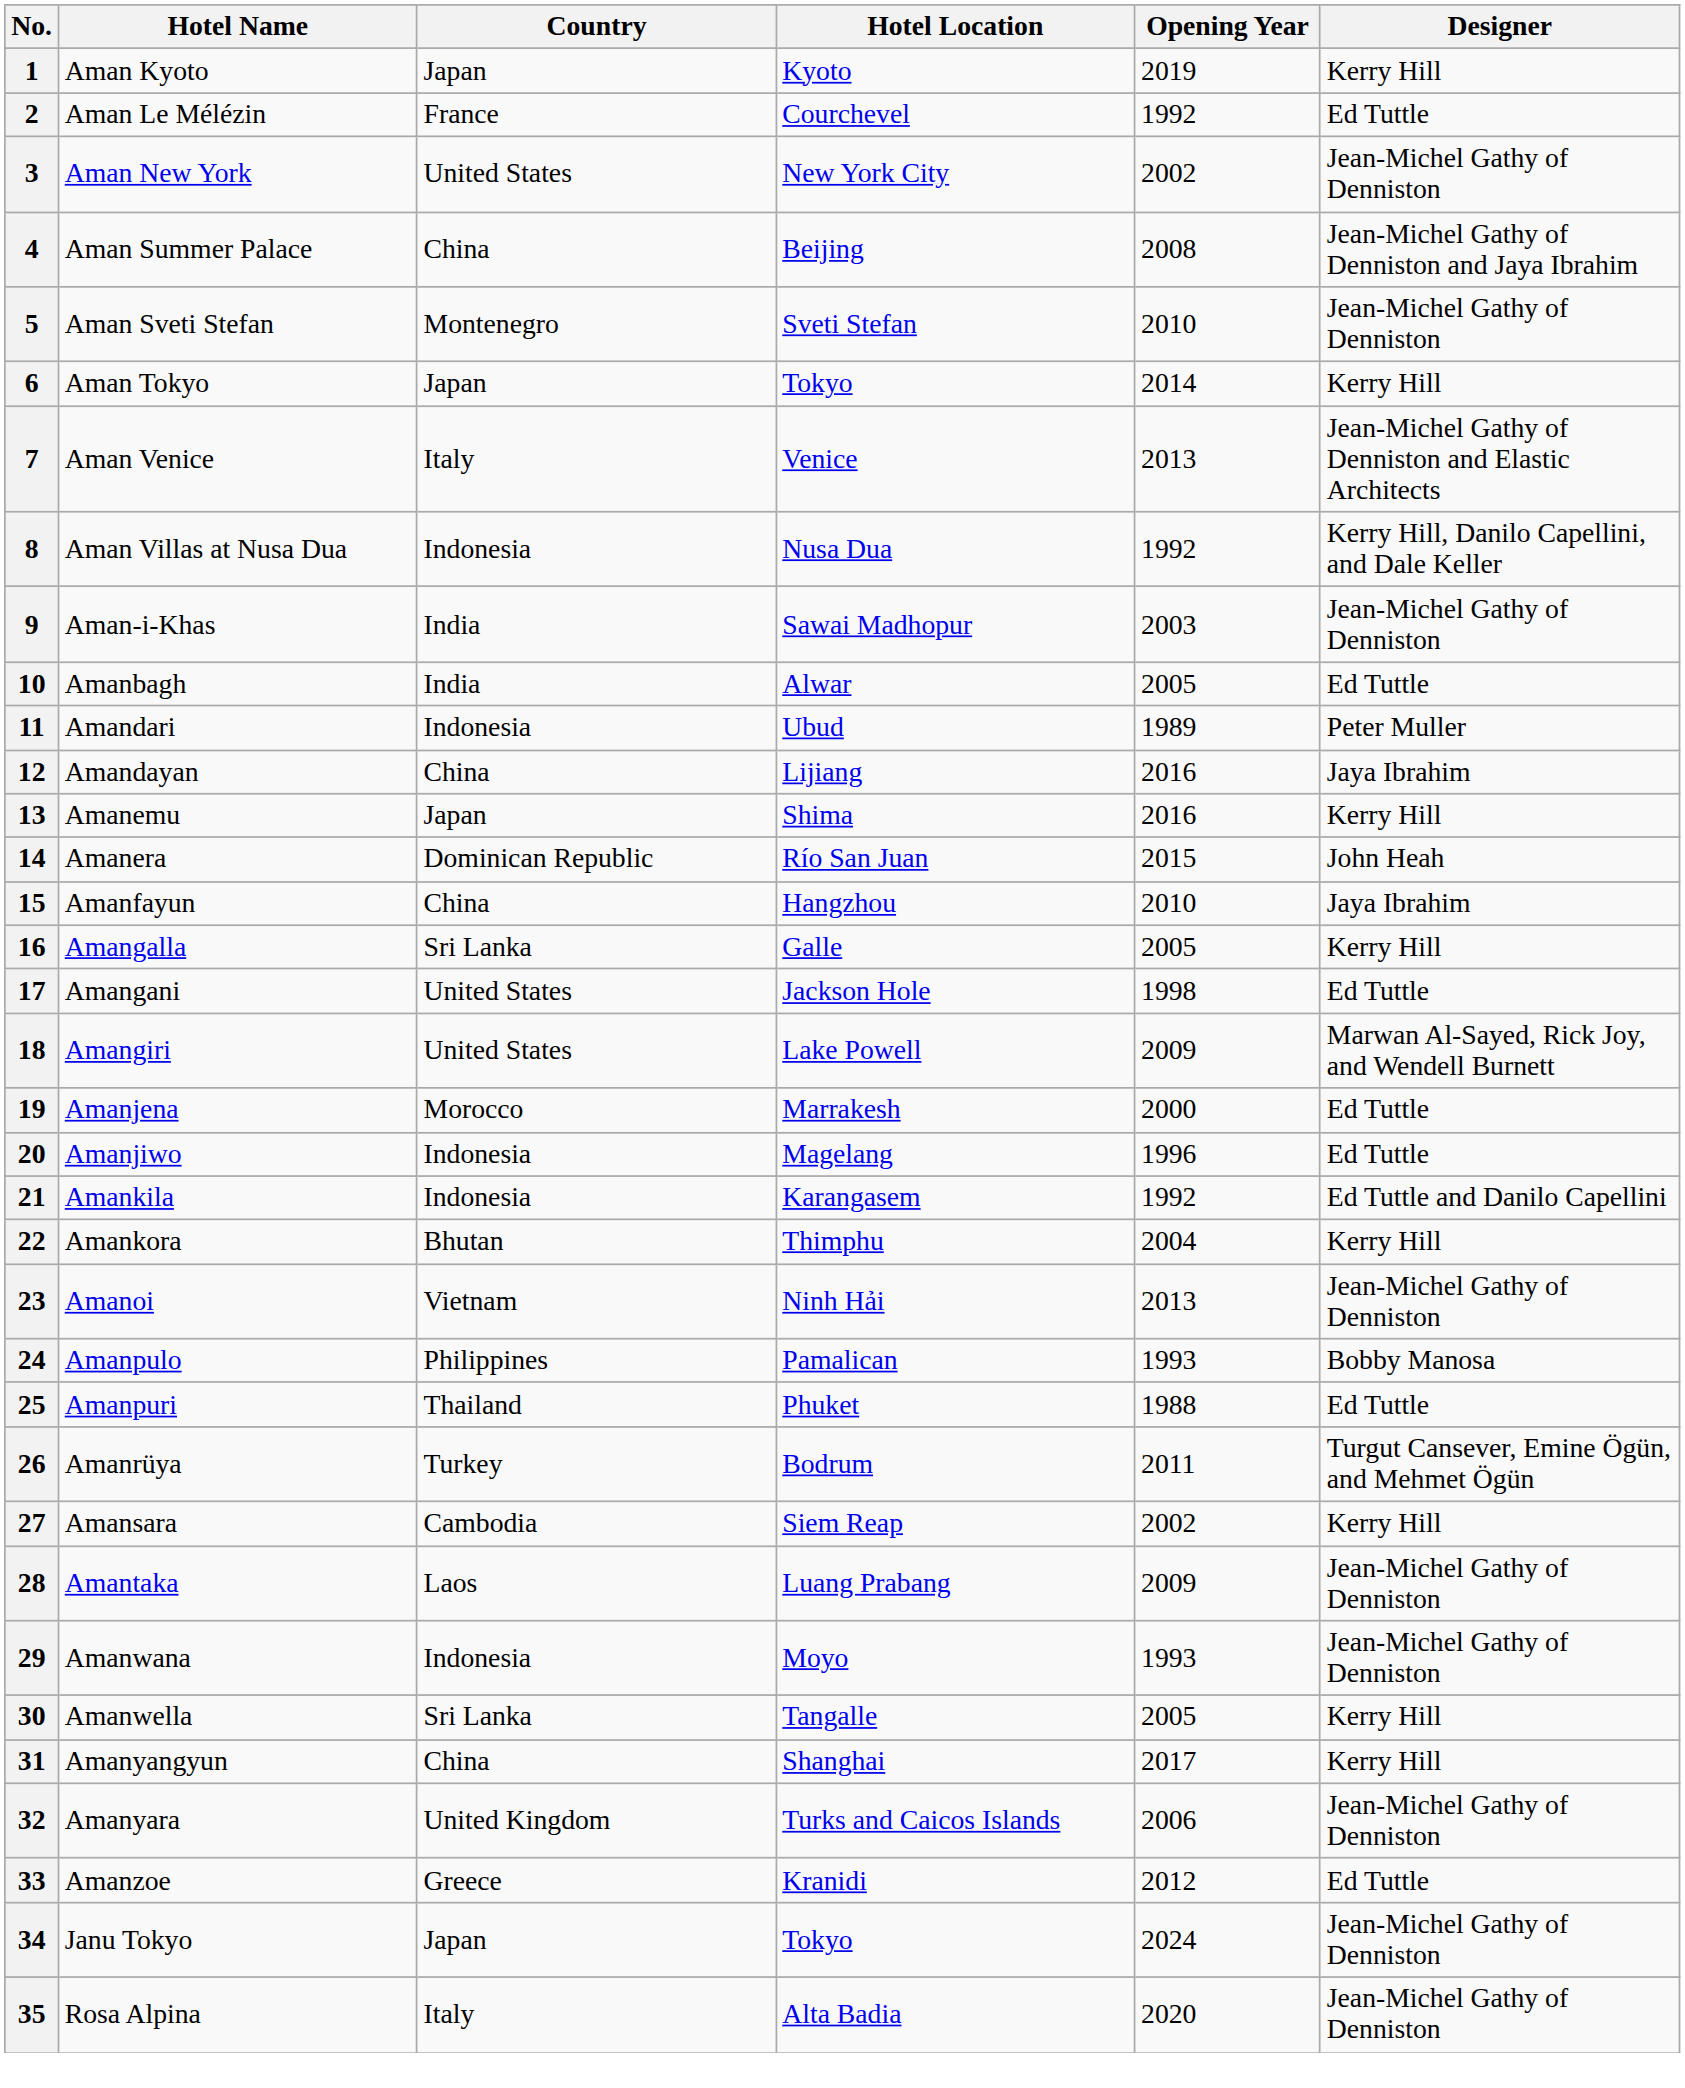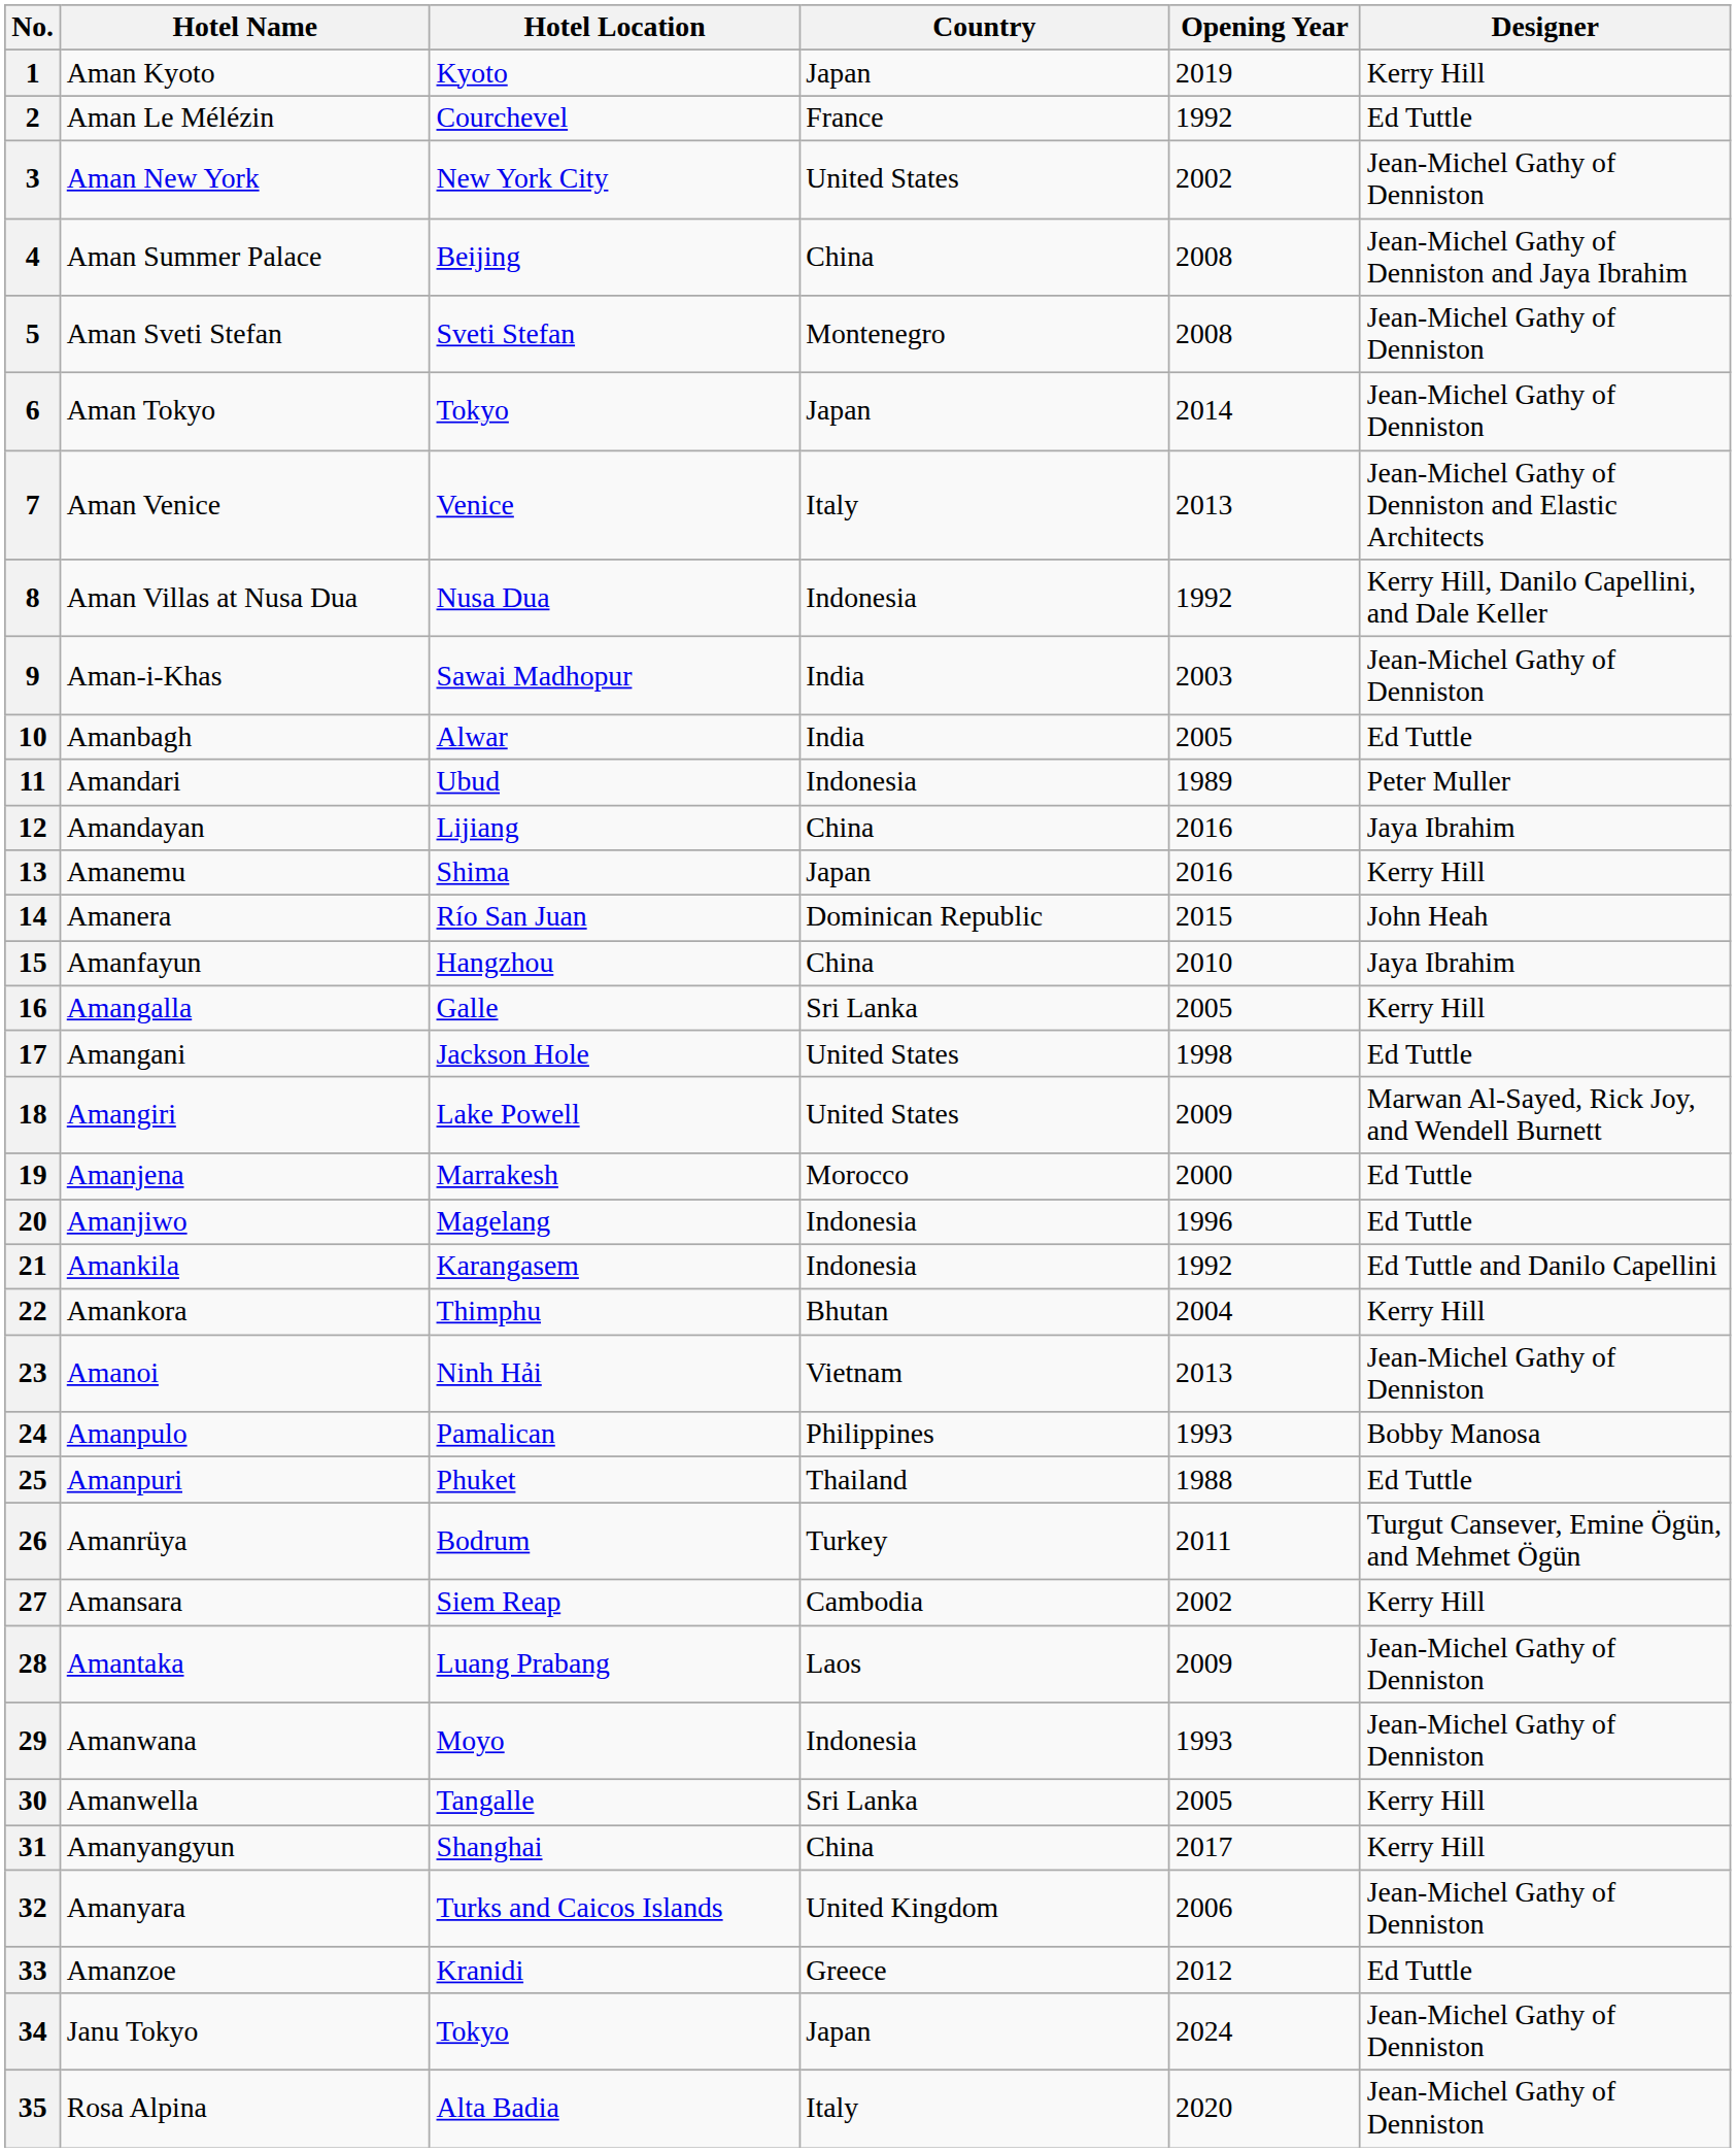columns swapped: Hotel Location <-> Country
5 | Opening Year: 2010 -> 2008
6 | Designer: Kerry Hill -> Jean-Michel Gathy of Denniston
